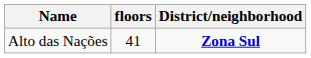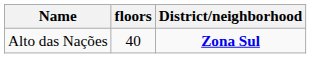Alto das Nações | floors: 41 -> 40
